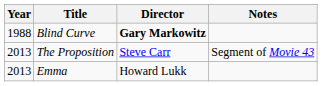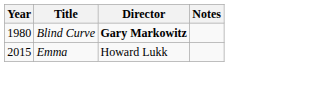Blind Curve | Year: 1988 -> 1980
- row: 2013 | The Proposition | Steve Carr | Segment of Movie 43
Emma | Year: 2013 -> 2015
